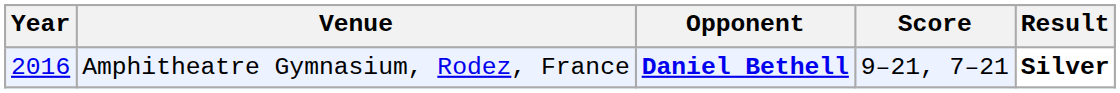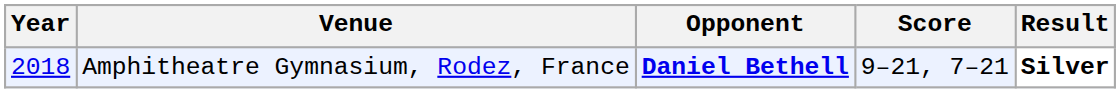Amphitheatre Gymnasium, Rodez, France | Year: 2016 -> 2018
